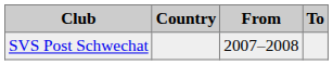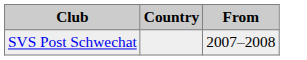- column: To
